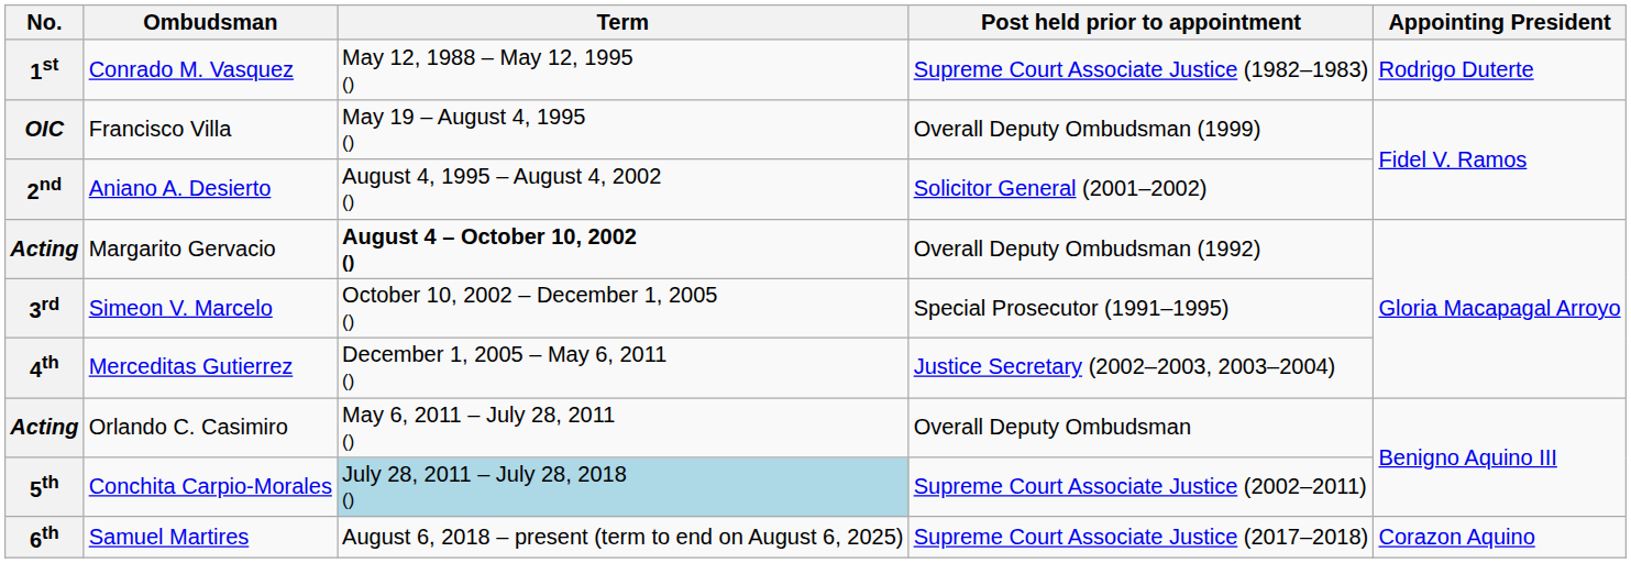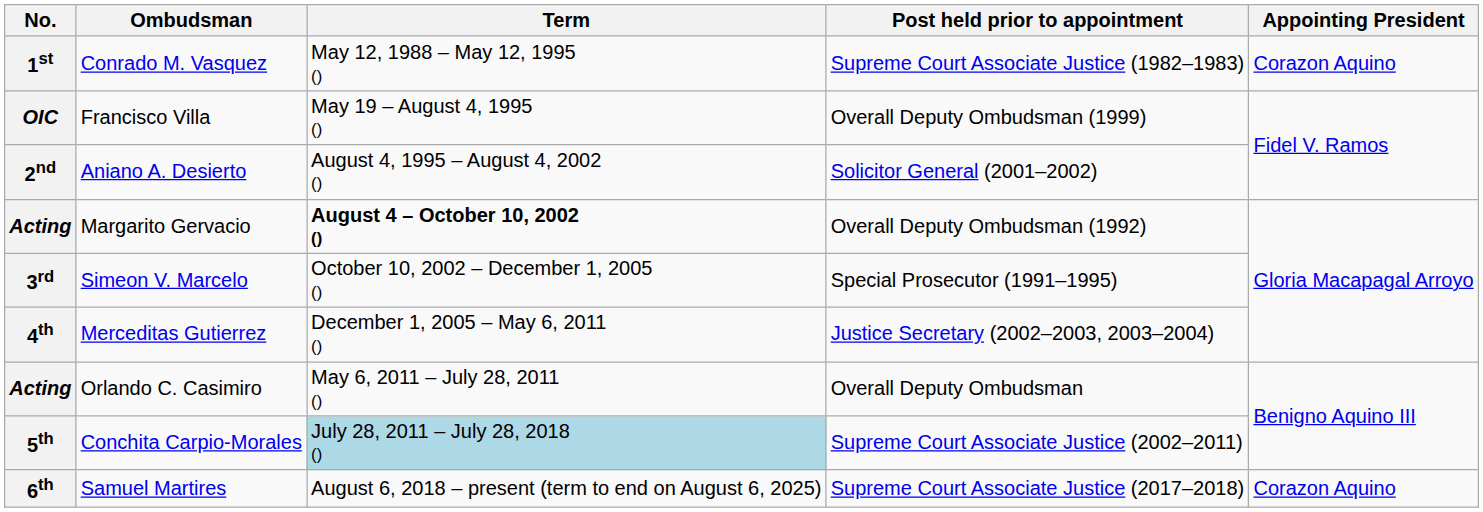Conrado M. Vasquez | Appointing President: Rodrigo Duterte -> Corazon Aquino
